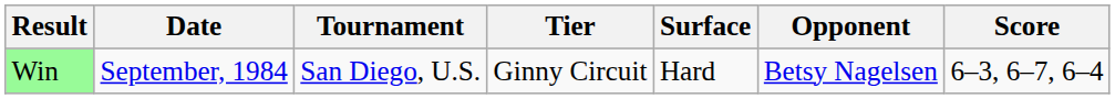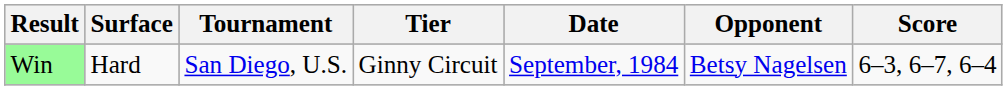columns swapped: Date <-> Surface
